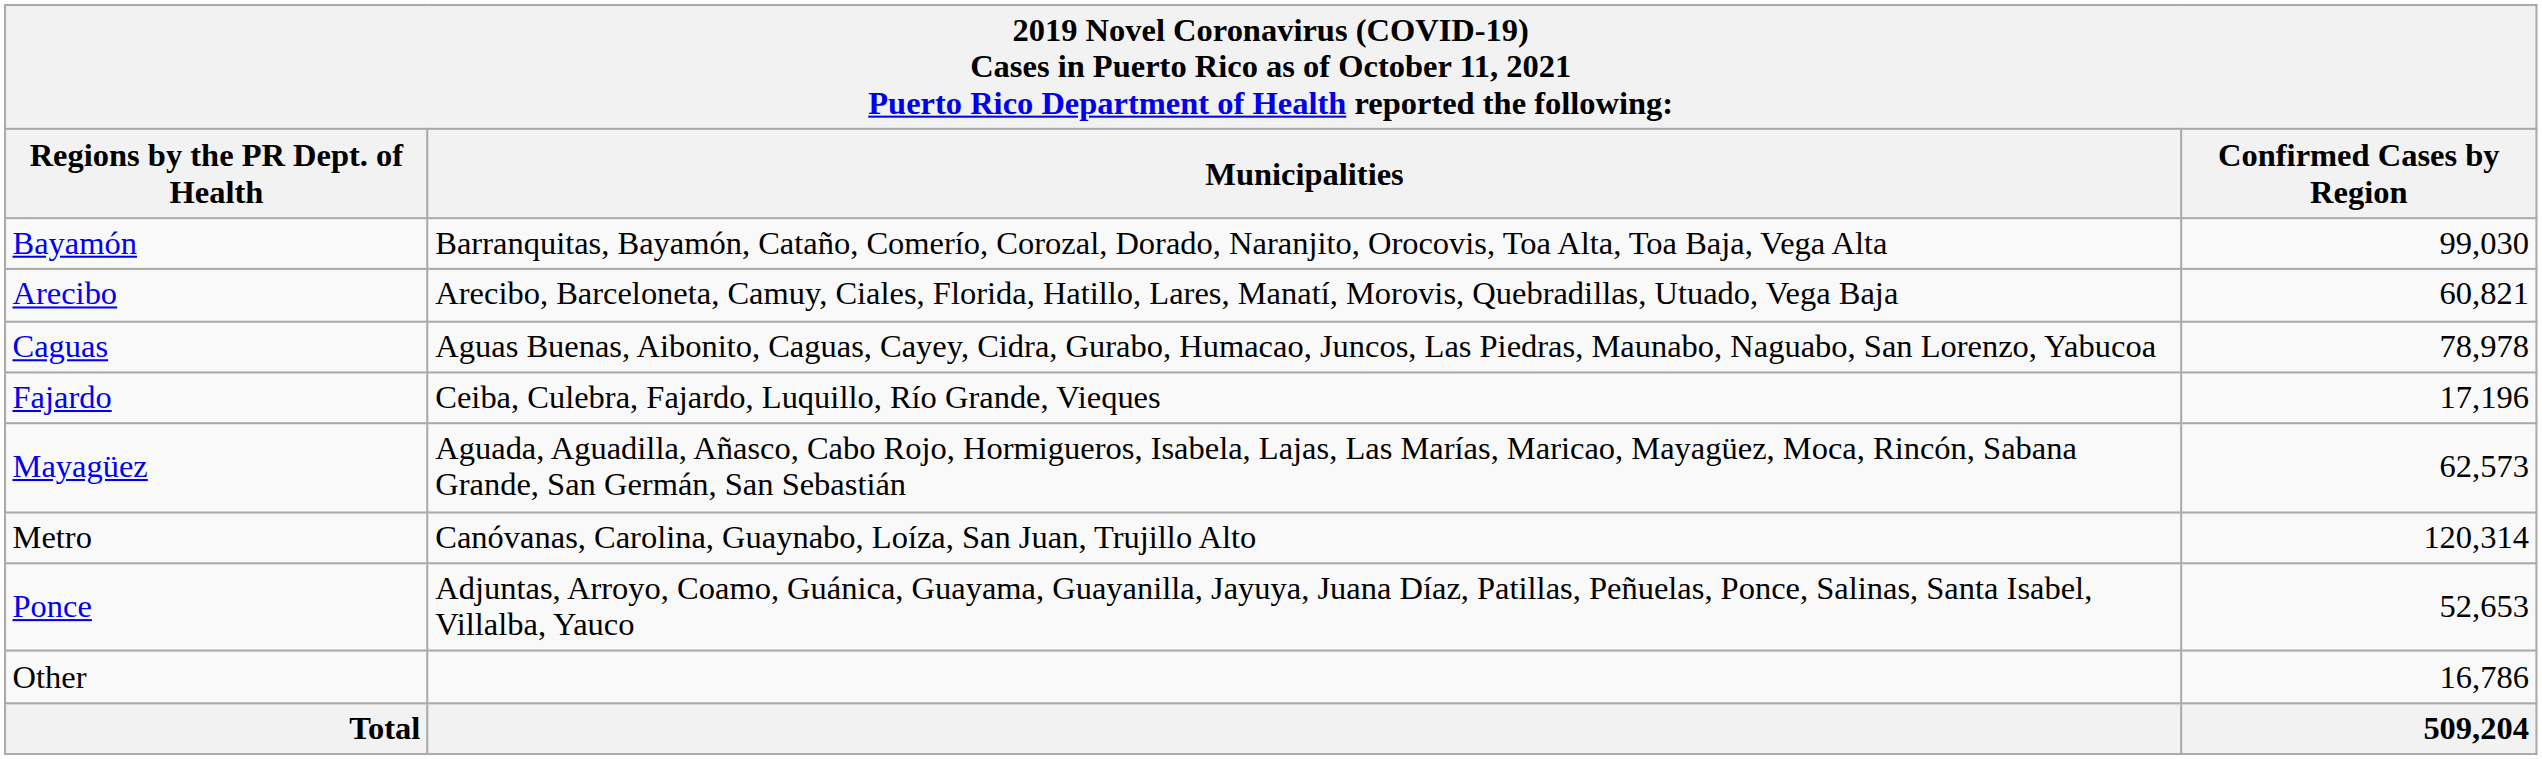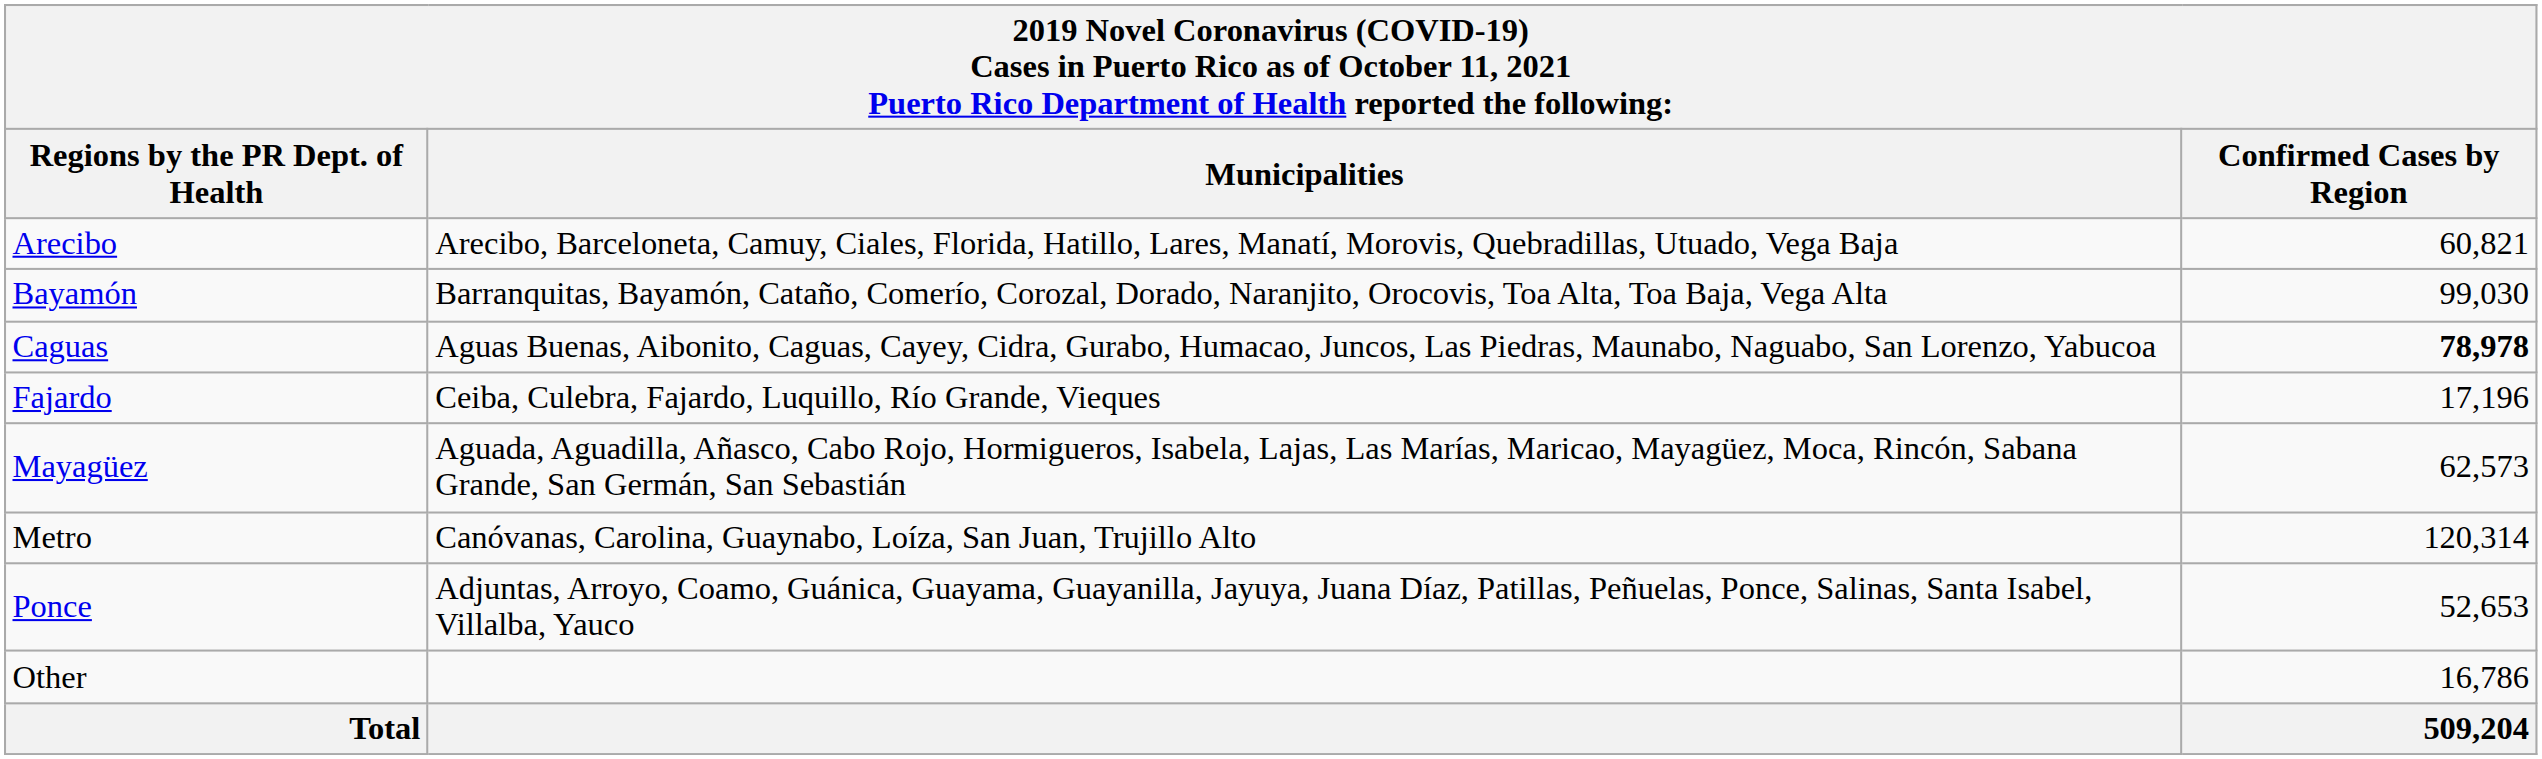rows swapped: Arecibo <-> Bayamón
Caguas | Confirmed Cases by Region: normal -> bold
